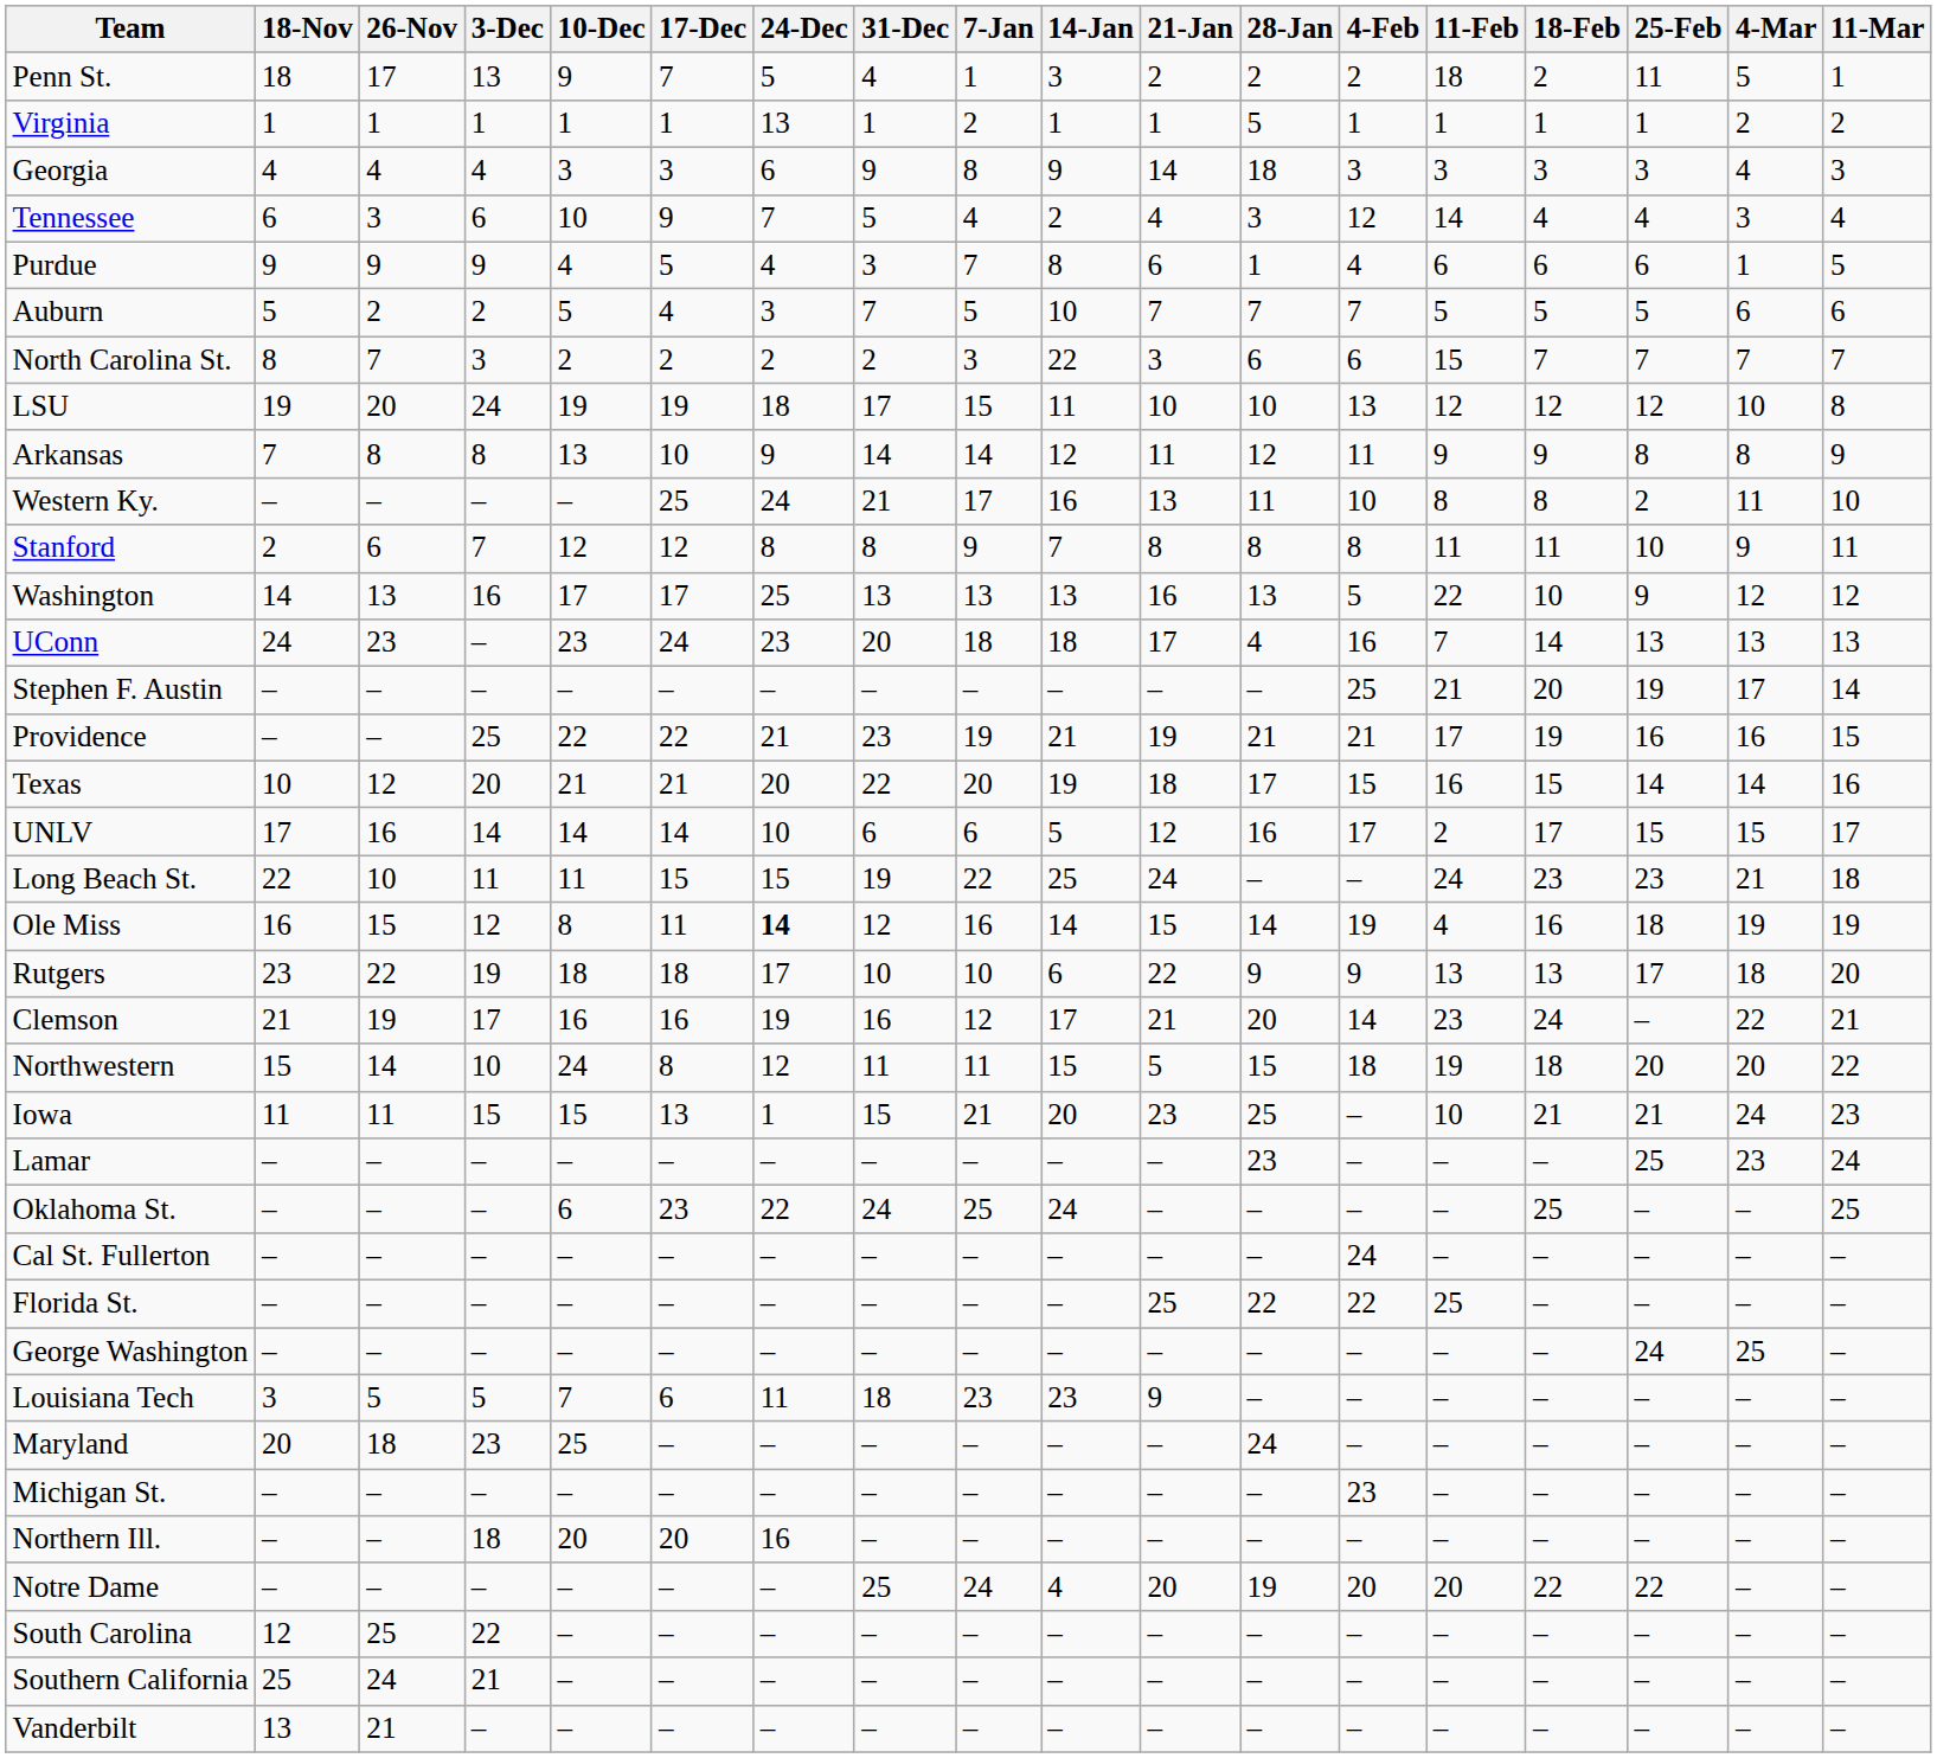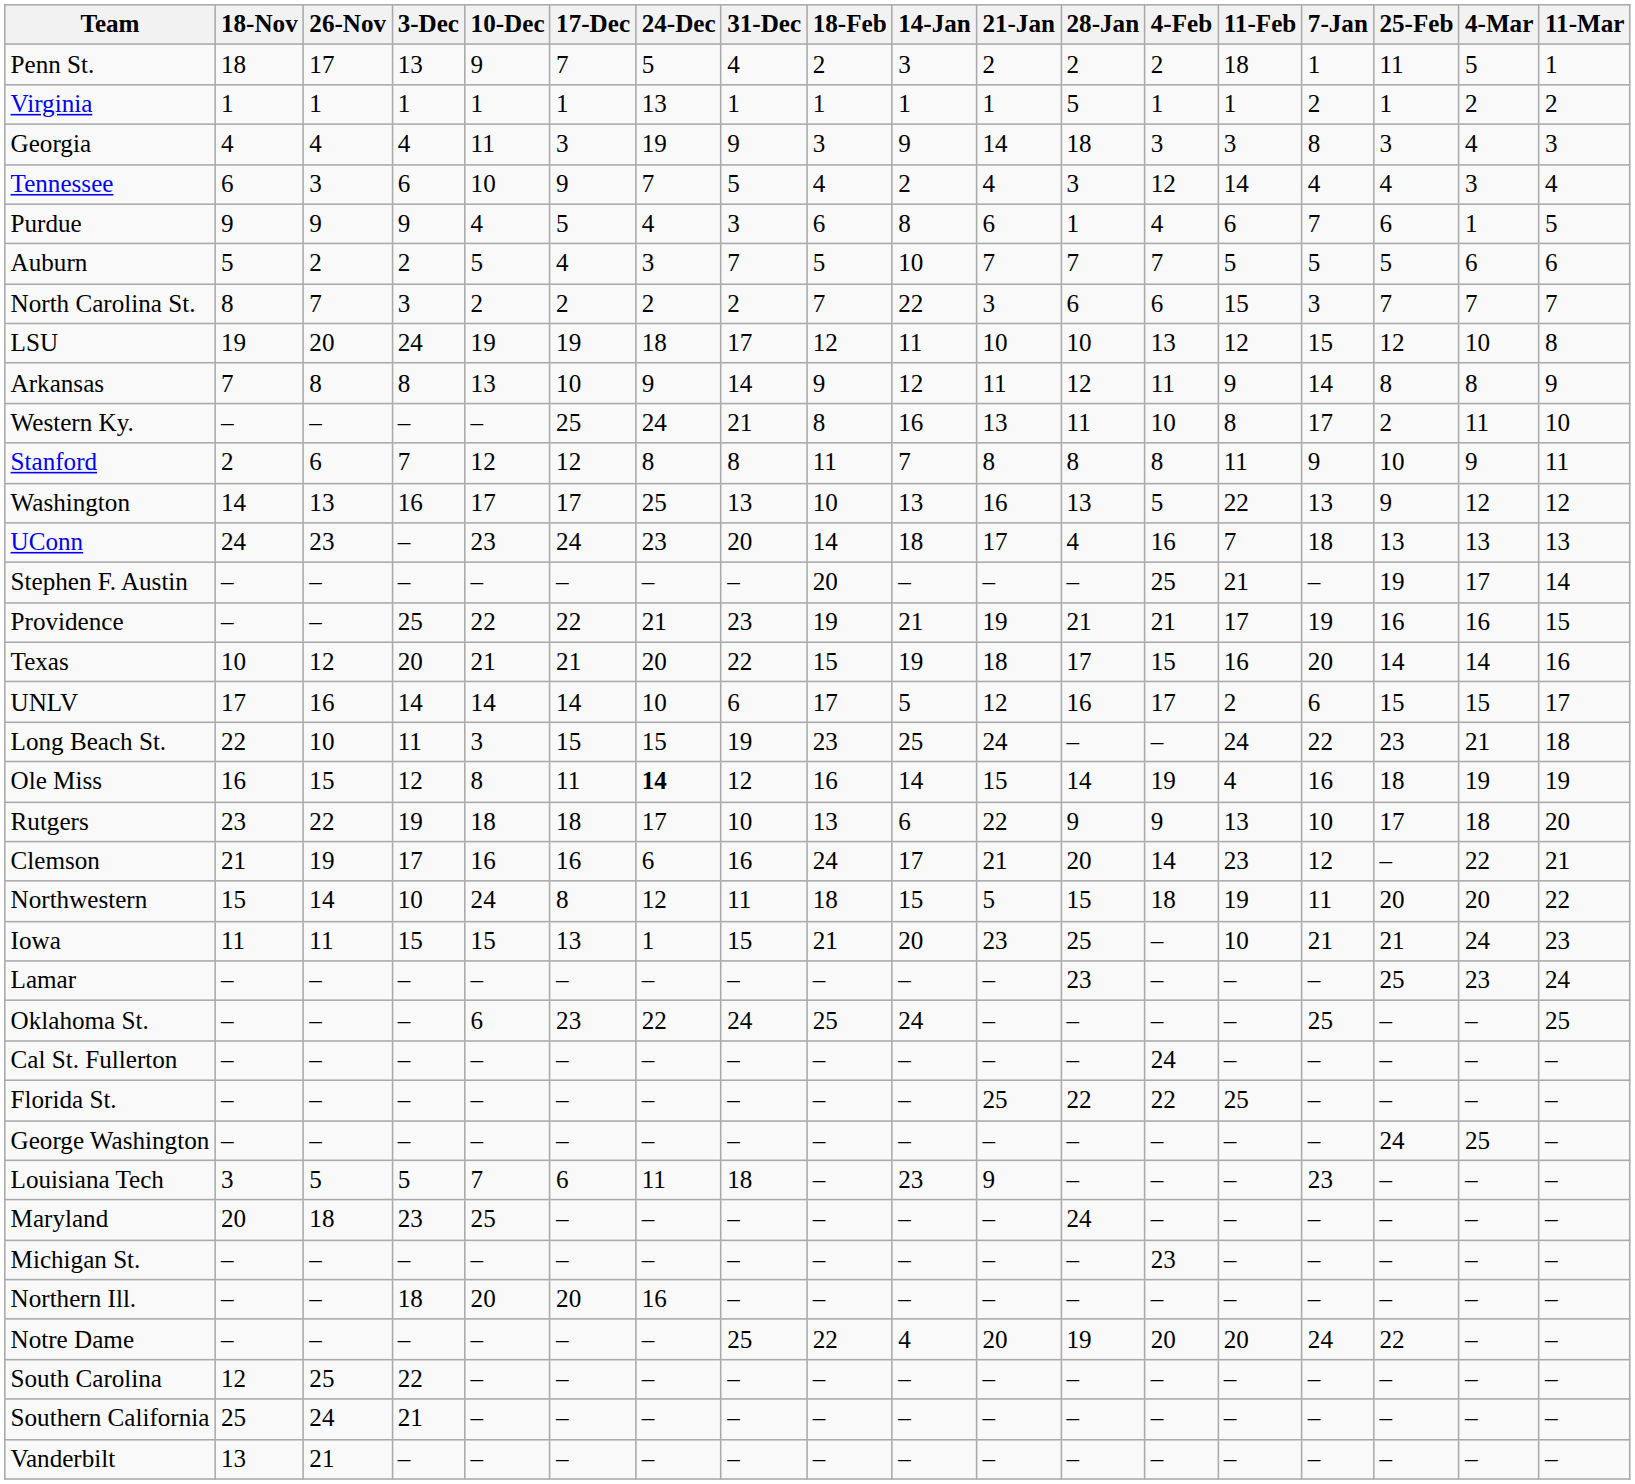columns swapped: 7-Jan <-> 18-Feb
Georgia | 10-Dec: 3 -> 11
Georgia | 24-Dec: 6 -> 19
Long Beach St. | 10-Dec: 11 -> 3
Clemson | 24-Dec: 19 -> 6
